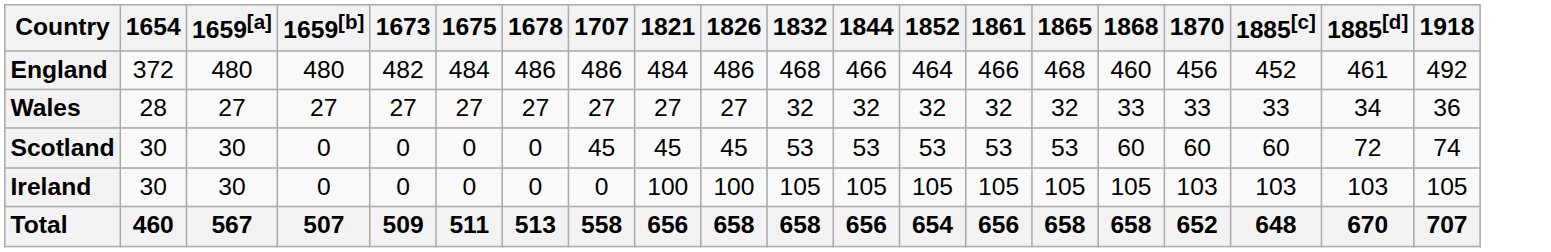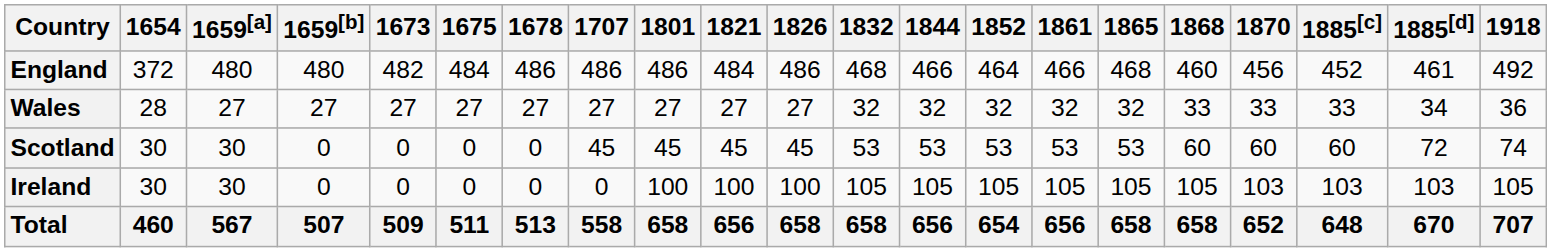+ column: 1801 | 486 | 27 | 45 | 100 | 658
